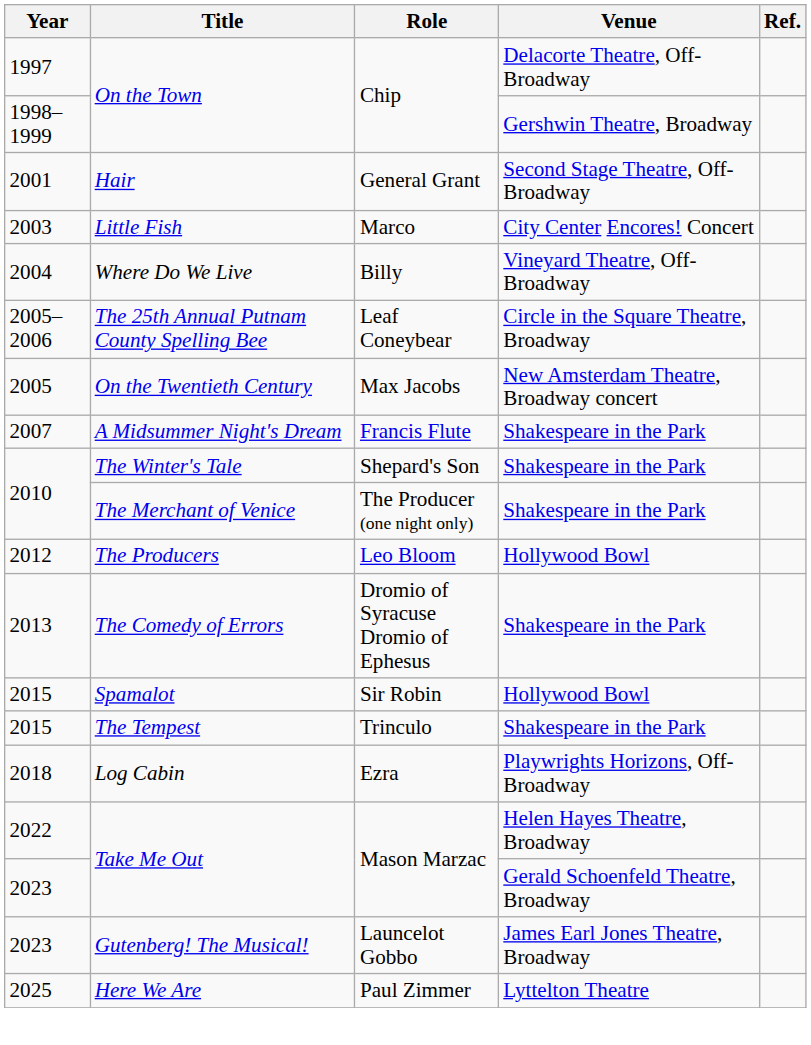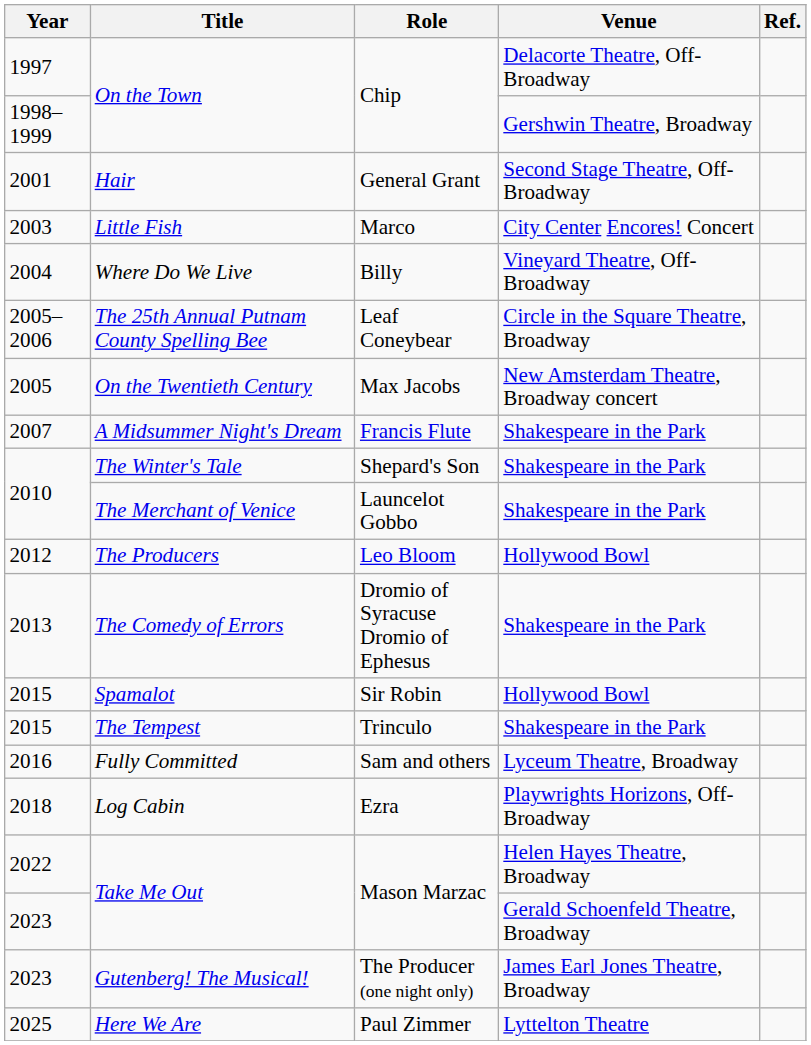The Merchant of Venice | Role: The Producer (one night only) -> Launcelot Gobbo
+ row: 2016 | Fully Committed | Sam and others | Lyceum Theatre, Broadway
Gutenberg! The Musical! | Role: Launcelot Gobbo -> The Producer (one night only)
